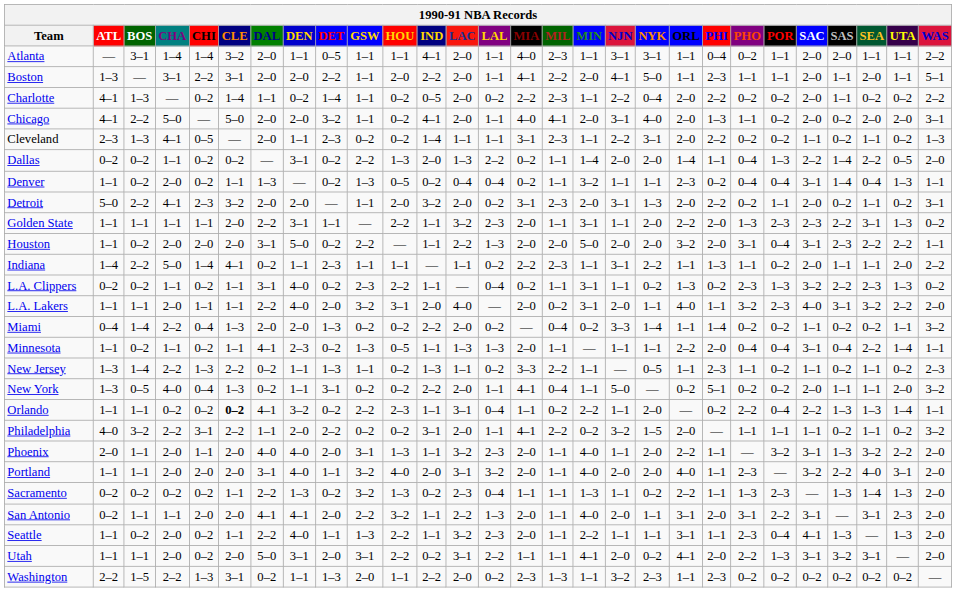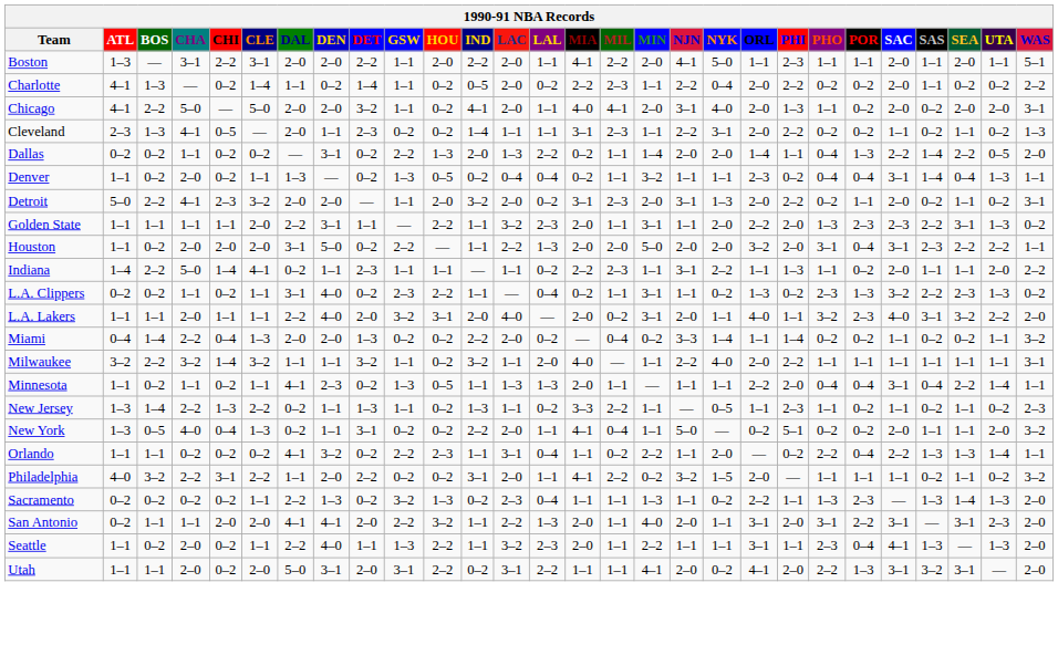- row: Atlanta | — | 3–1 | 1–4 | 1–4 | 3–2 | 2–0 | 1–1 | 0–5 | 1–1 | 1–1 | 4–1 | 2–0 | 1–1 | 4–0 | 2–3 | 1–1 | 3–1 | 3–1 | 1–1 | 0–4 | 0–2 | 1–1 | 2–0 | 2–0 | 1–1 | 1–1 | 2–2
+ row: Milwaukee | 3–2 | 2–2 | 3–2 | 1–4 | 3–2 | 1–1 | 1–1 | 3–2 | 1–1 | 0–2 | 3–2 | 1–1 | 2–0 | 4–0 | — | 1–1 | 2–2 | 4–0 | 2–0 | 2–2 | 1–1 | 1–1 | 1–1 | 1–1 | 1–1 | 1–1 | 3–1
Orlando | CLE: bold -> normal
- row: Phoenix | 2–0 | 1–1 | 2–0 | 1–1 | 2–0 | 4–0 | 4–0 | 2–0 | 3–1 | 1–3 | 1–1 | 3–2 | 2–3 | 2–0 | 1–1 | 4–0 | 1–1 | 2–0 | 2–2 | 1–1 | — | 3–2 | 3–1 | 1–3 | 3–2 | 2–2 | 2–0
- row: Portland | 1–1 | 1–1 | 2–0 | 2–0 | 2–0 | 3–1 | 4–0 | 1–1 | 3–2 | 4–0 | 2–0 | 3–1 | 3–2 | 2–0 | 1–1 | 4–0 | 2–0 | 2–0 | 4–0 | 1–1 | 2–3 | — | 3–2 | 2–2 | 4–0 | 3–1 | 2–0
- row: Washington | 2–2 | 1–5 | 2–2 | 1–3 | 3–1 | 0–2 | 1–1 | 1–3 | 2–0 | 1–1 | 2–2 | 2–0 | 0–2 | 2–3 | 1–3 | 1–1 | 3–2 | 2–3 | 1–1 | 2–3 | 0–2 | 0–2 | 0–2 | 0–2 | 0–2 | 0–2 | —
